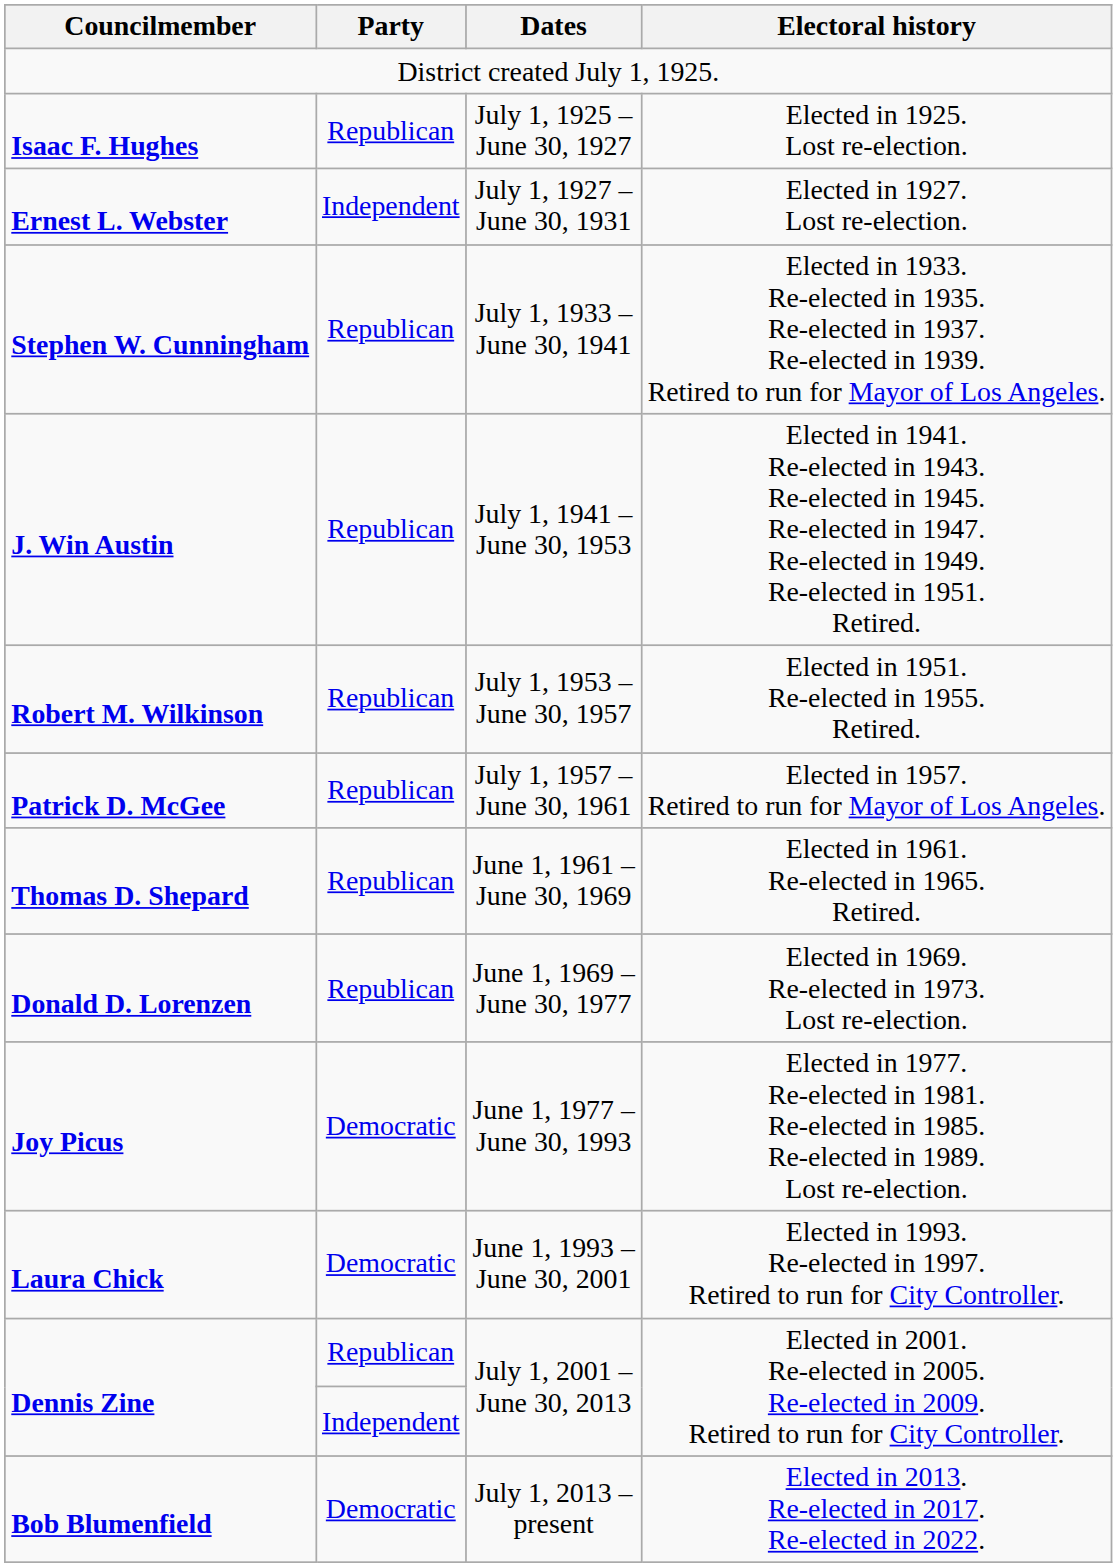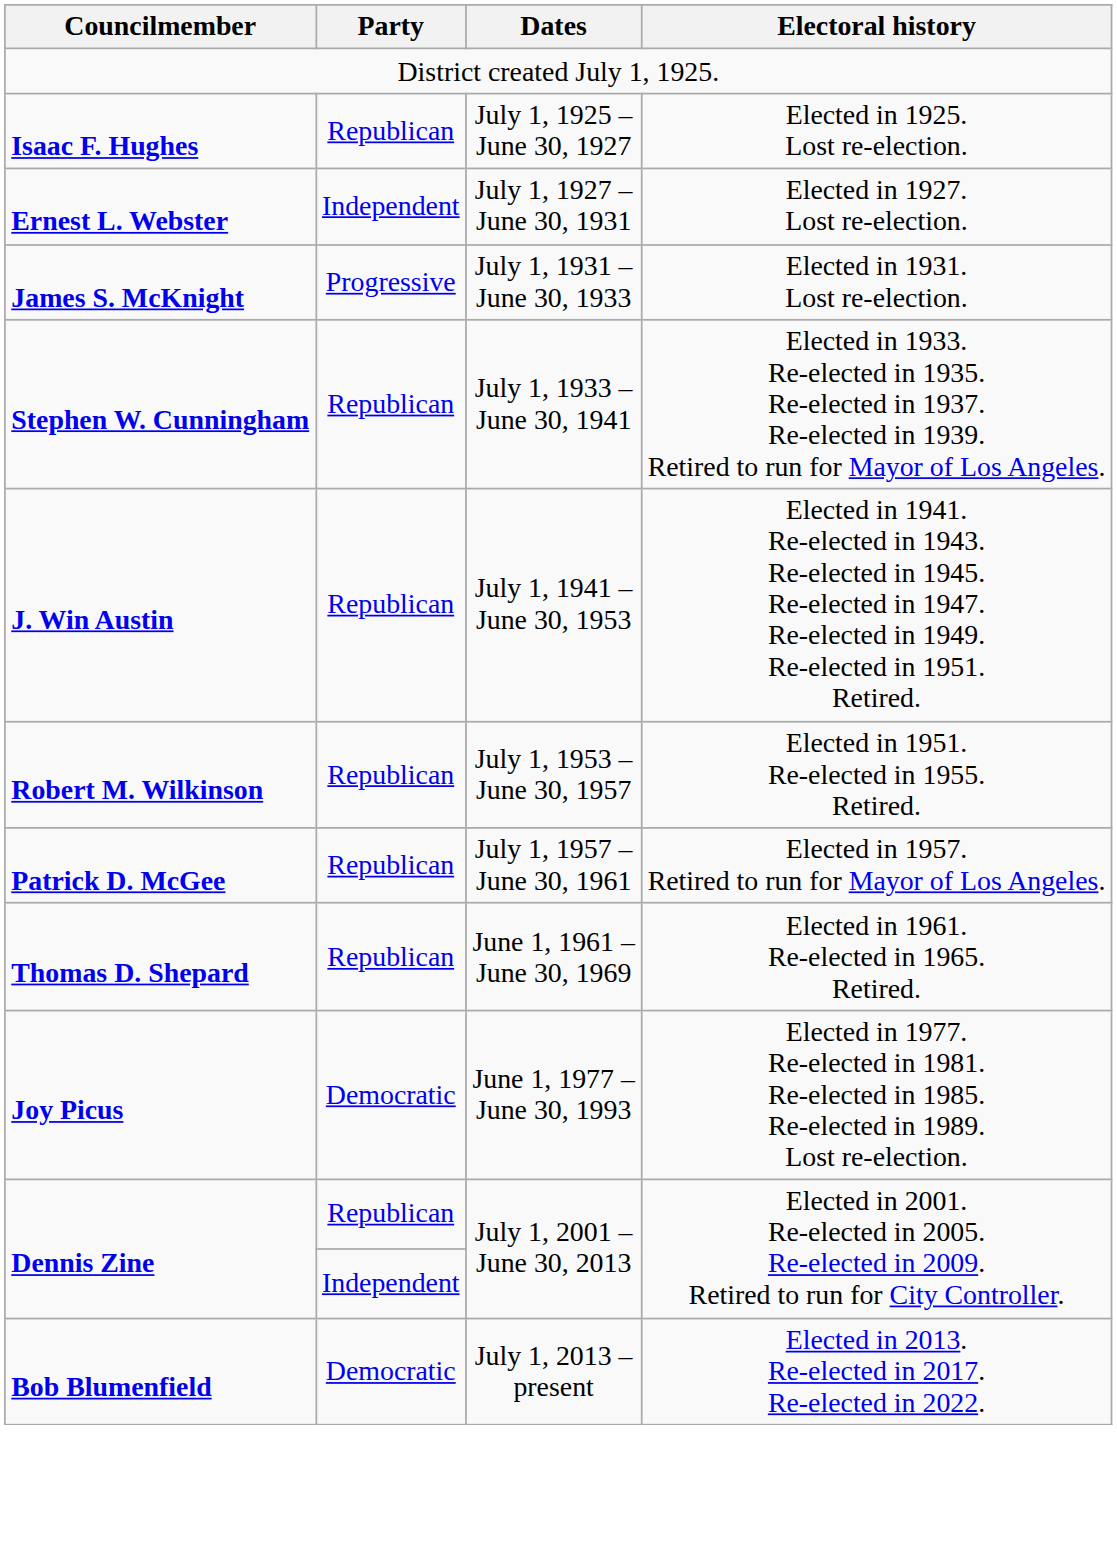+ row: James S. McKnight | Progressive | July 1, 1931 – June 30, 1933 | Elected in 1931. Lost re-election.
- row: Donald D. Lorenzen | Republican | June 1, 1969 – June 30, 1977 | Elected in 1969. Re-elected in 1973. Lost re-election.
- row: Laura Chick | Democratic | June 1, 1993 – June 30, 2001 | Elected in 1993. Re-elected in 1997. Retired to run for City Controller.
